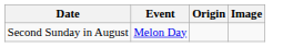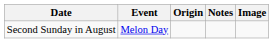+ column: Notes
